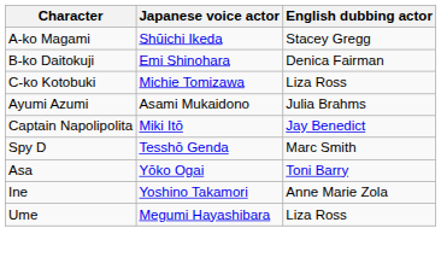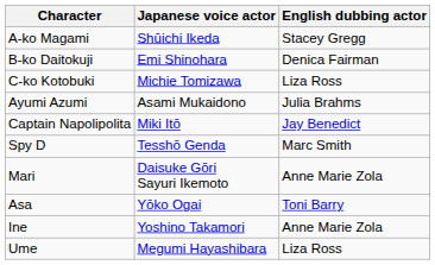+ row: Mari | Daisuke Gōri Sayuri Ikemoto | Anne Marie Zola
